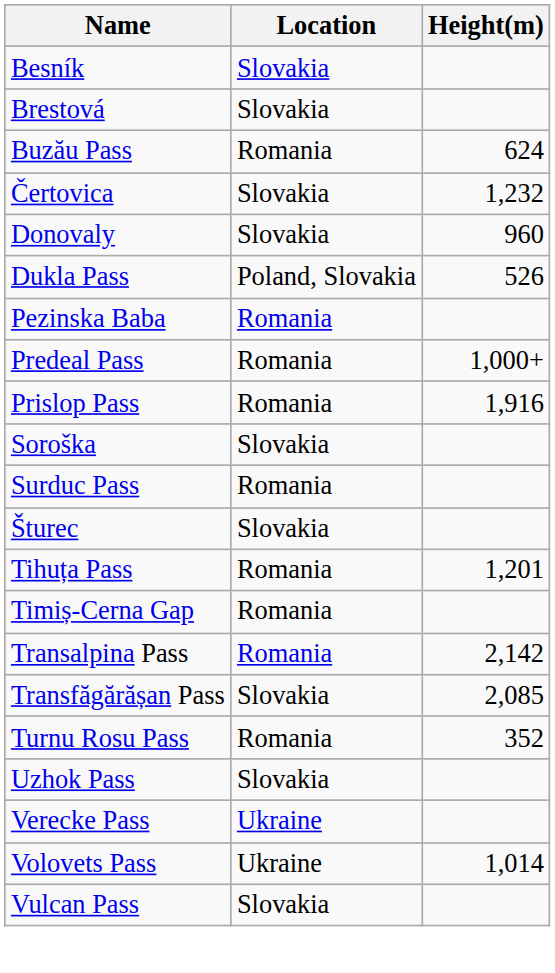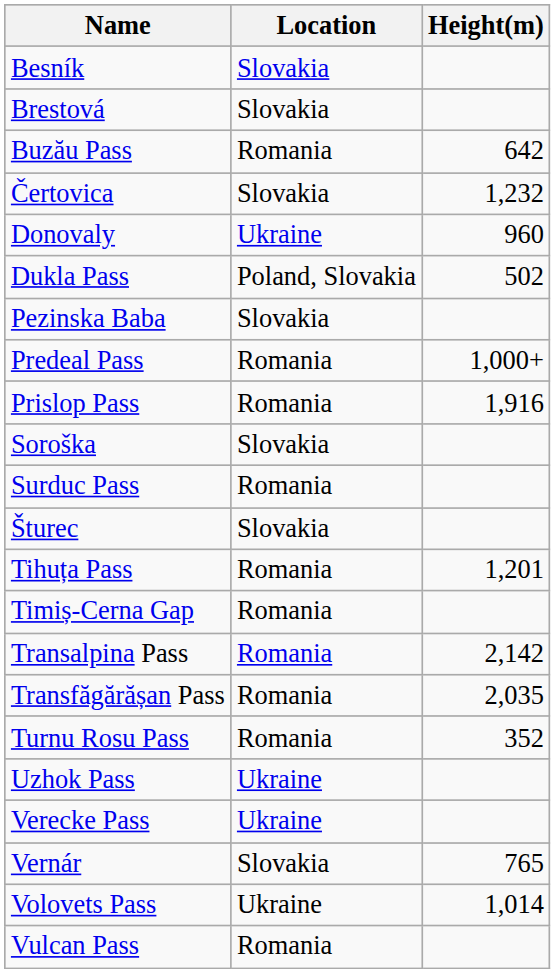Buzău Pass | Height(m): 624 -> 642
Donovaly | Location: Slovakia -> Ukraine
Dukla Pass | Height(m): 526 -> 502
Pezinska Baba | Location: Romania -> Slovakia
Transfăgărășan Pass | Location: Slovakia -> Romania
Transfăgărășan Pass | Height(m): 2,085 -> 2,035
Uzhok Pass | Location: Slovakia -> Ukraine
+ row: Vernár | Slovakia | 765
Vulcan Pass | Location: Slovakia -> Romania
